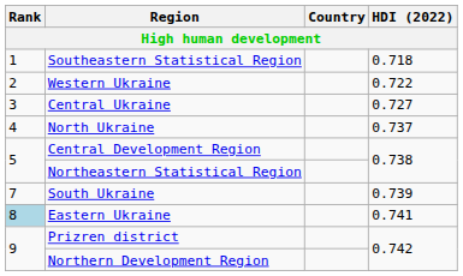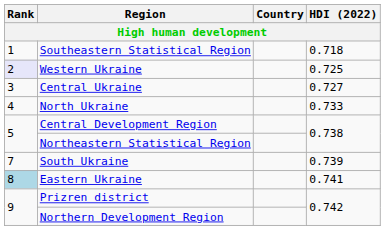Western Ukraine | Rank: no background -> lavender background
Western Ukraine | HDI (2022): 0.722 -> 0.725
North Ukraine | HDI (2022): 0.737 -> 0.733
